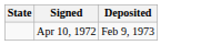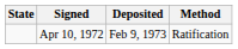+ column: Method | Ratification
